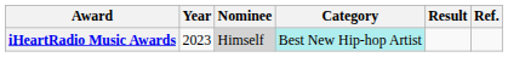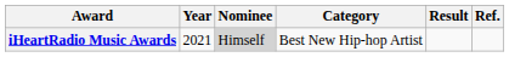iHeartRadio Music Awards | Year: 2023 -> 2021
iHeartRadio Music Awards | Category: paleturquoise background -> no background
